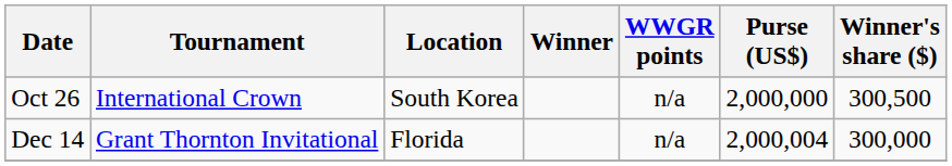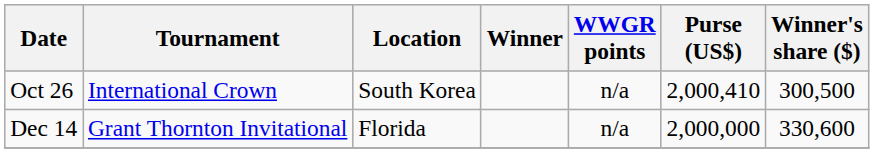Oct 26 | Purse (US$): 2,000,000 -> 2,000,410
Dec 14 | Purse (US$): 2,000,004 -> 2,000,000
Dec 14 | Winner's share ($): 300,000 -> 330,600
